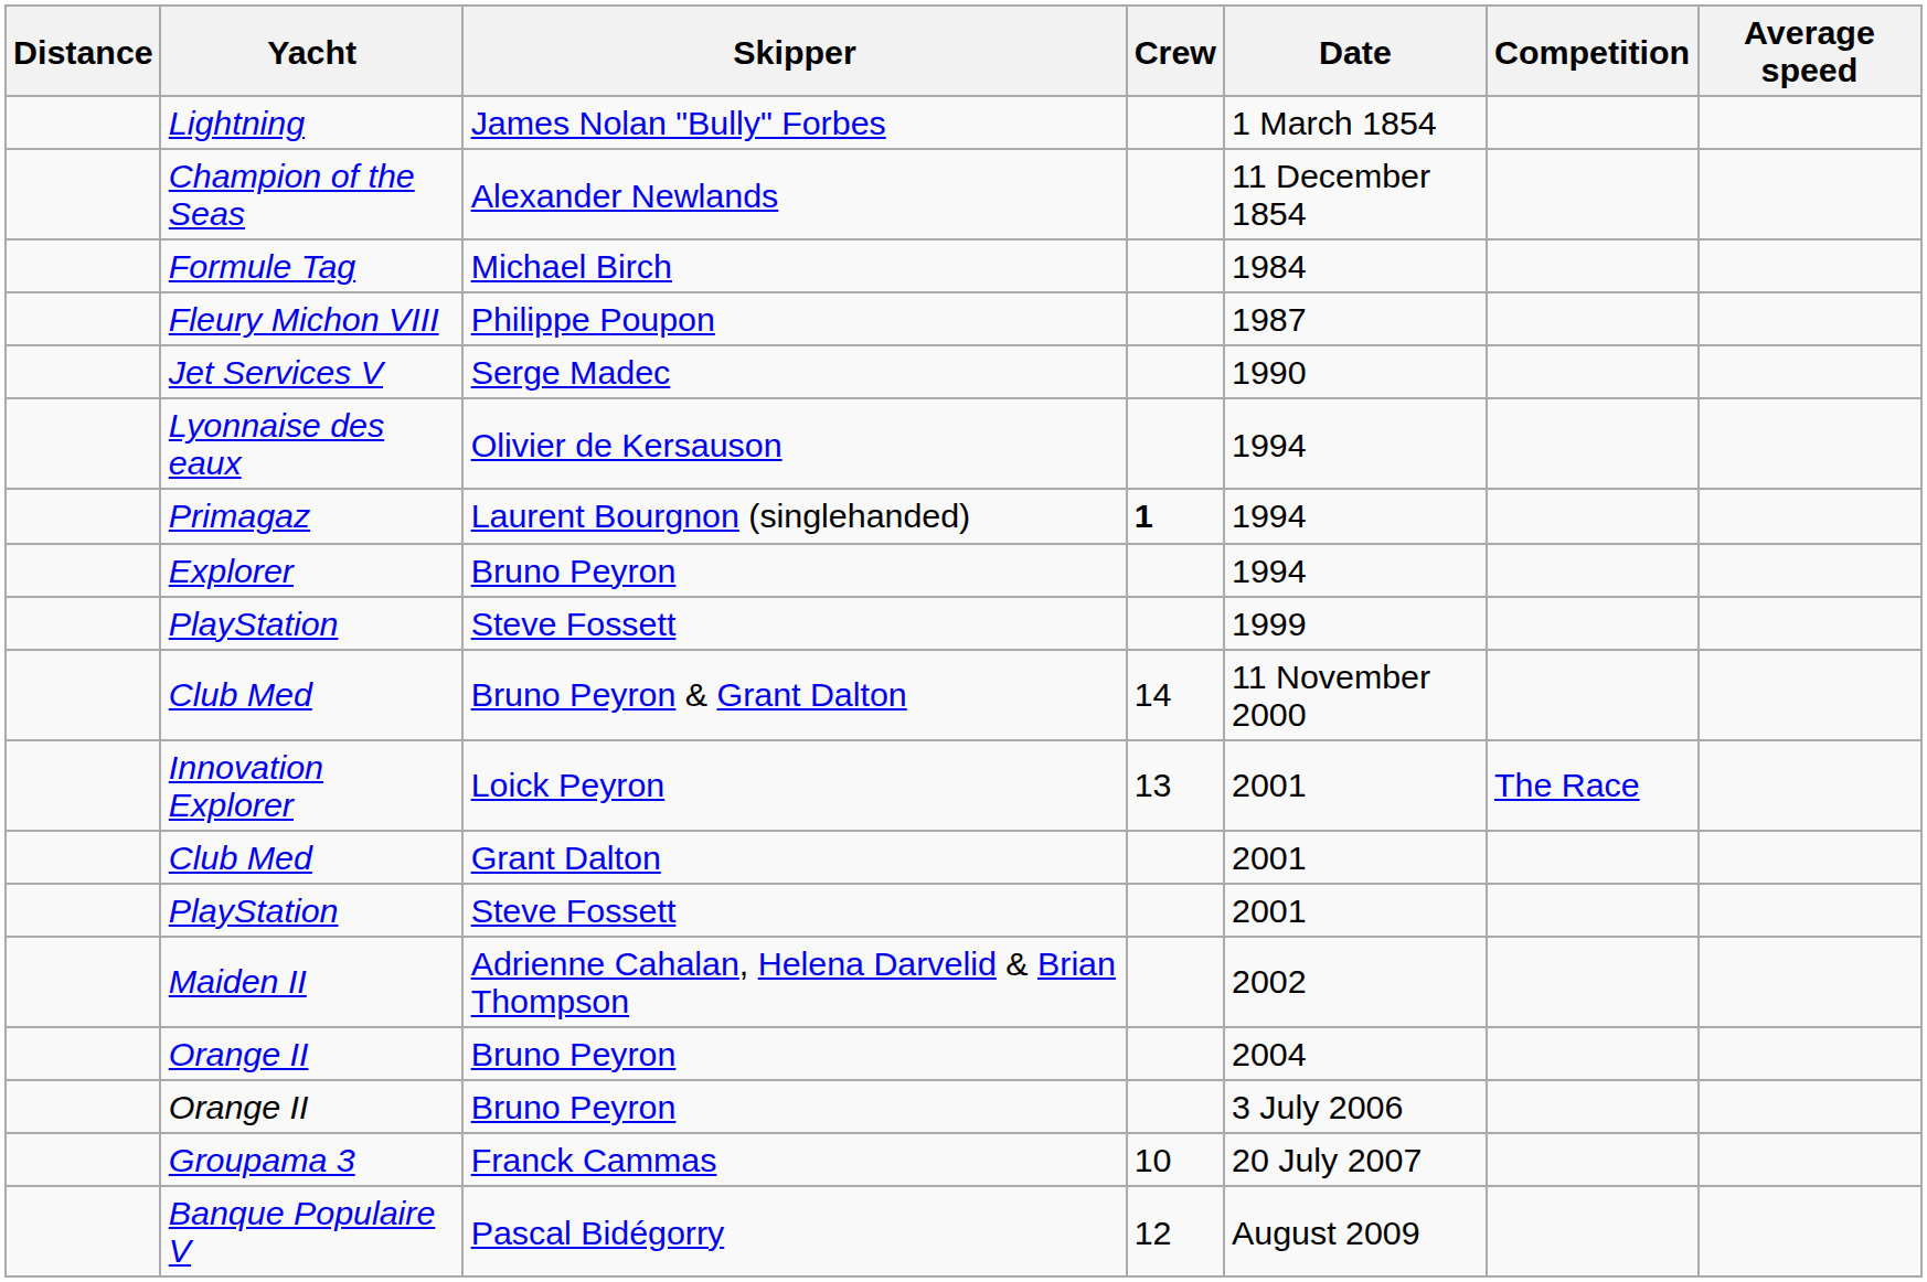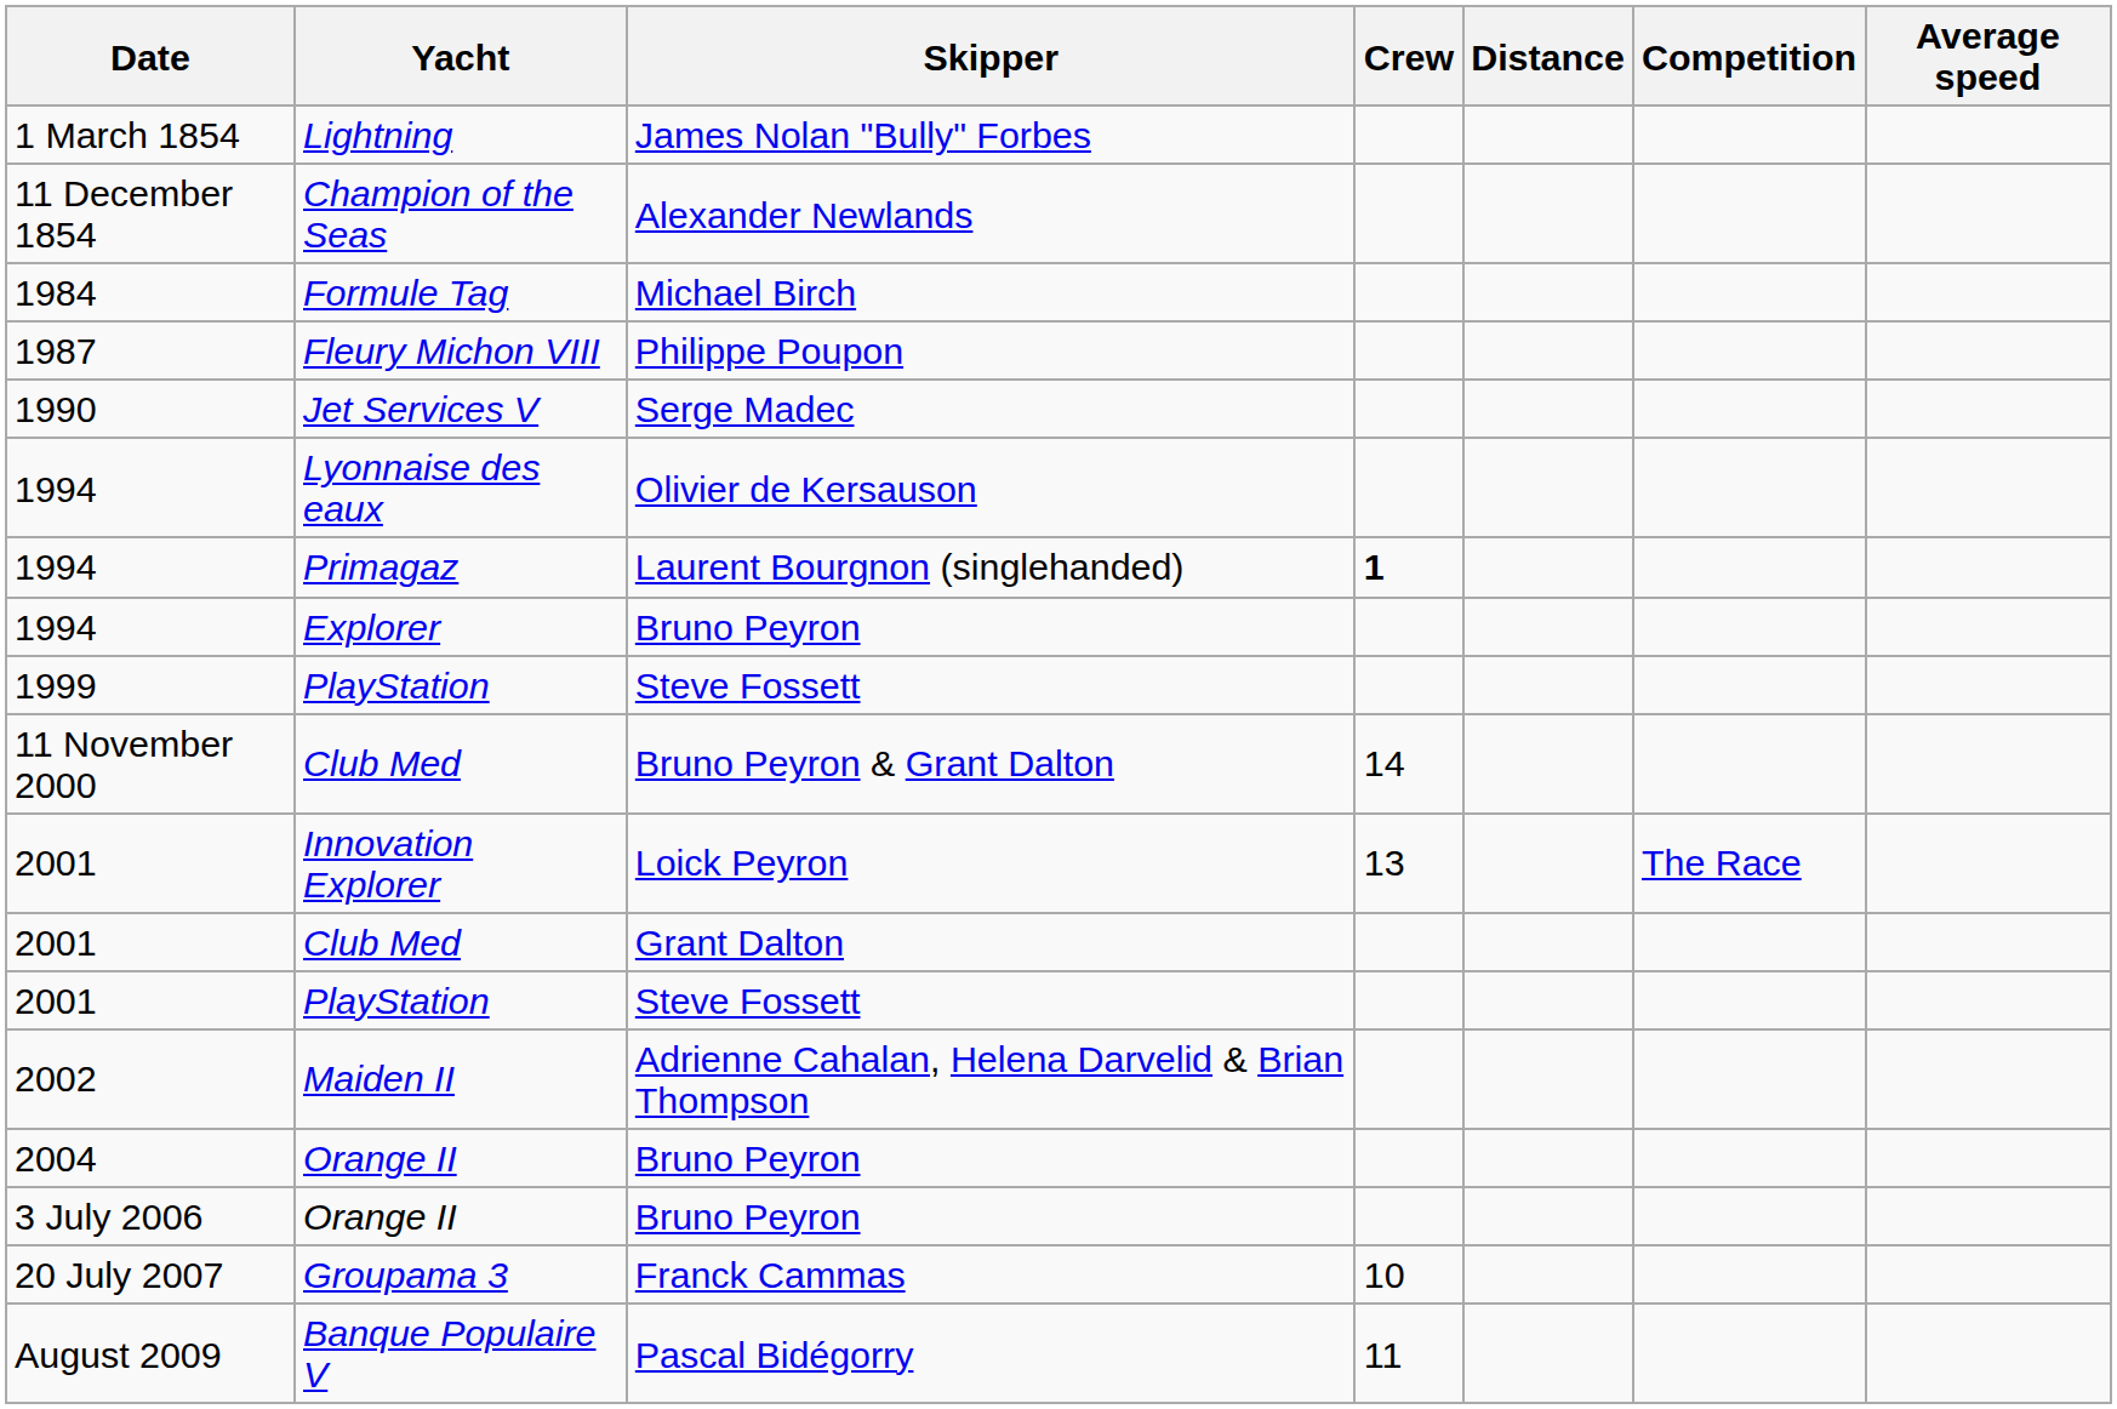columns swapped: Distance <-> Date
Banque Populaire V | Crew: 12 -> 11
